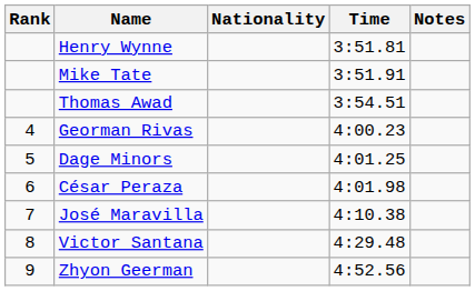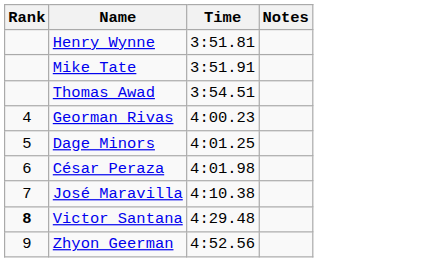- column: Nationality
Victor Santana | Rank: normal -> bold
